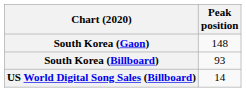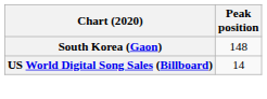- row: South Korea (Billboard) | 93
